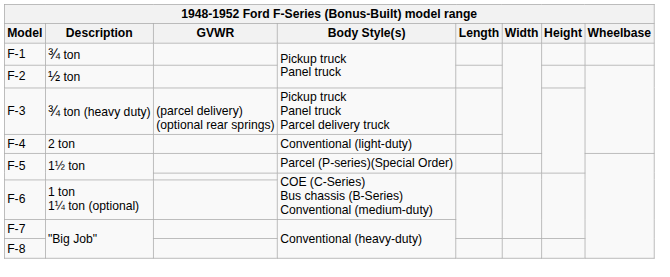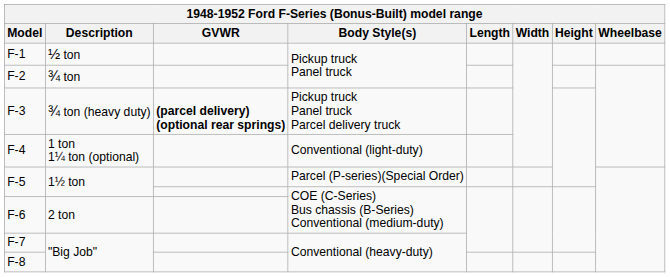F-1 | Description: ¾ ton -> ½ ton
F-2 | Description: ½ ton -> ¾ ton
F-3 | GVWR: normal -> bold
F-4 | Description: 2 ton -> 1 ton 1¼ ton (optional)
F-6 | Description: 1 ton 1¼ ton (optional) -> 2 ton
